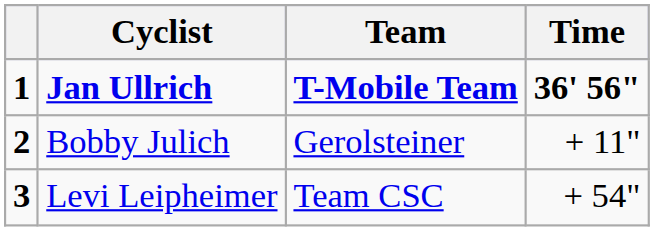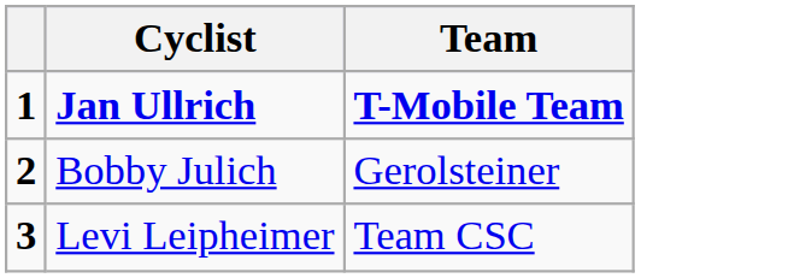- column: Time | 36' 56" | + 11" | + 54"
